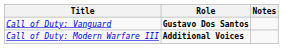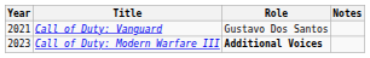+ column: Year | 2021 | 2023
Call of Duty: Vanguard | Role: bold -> normal
